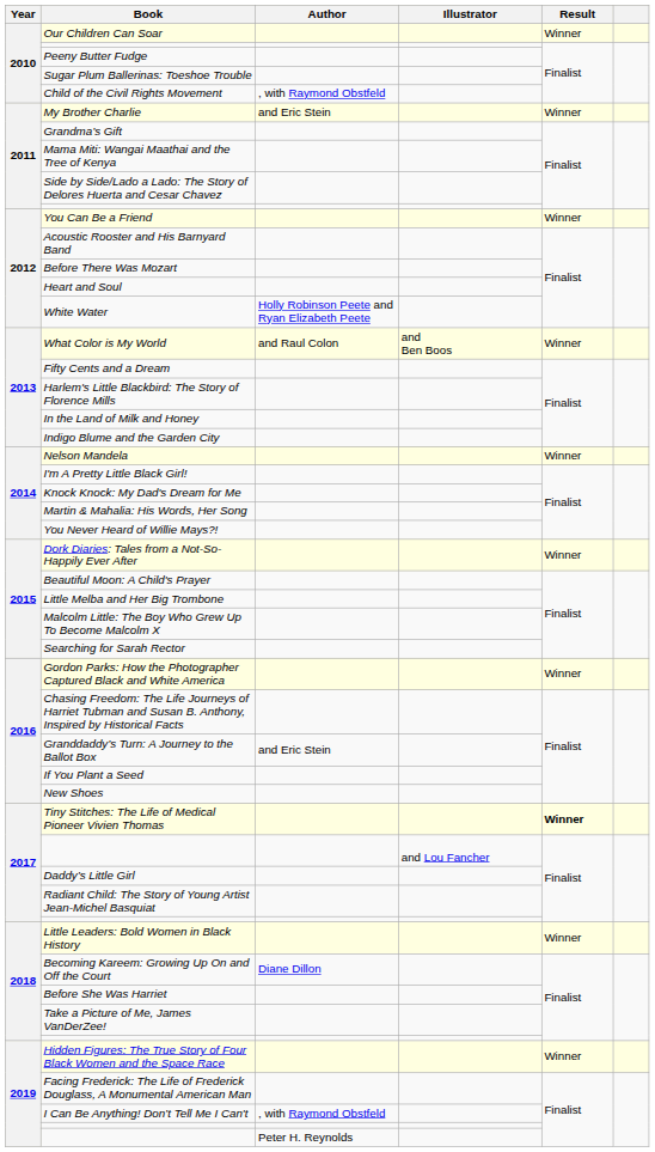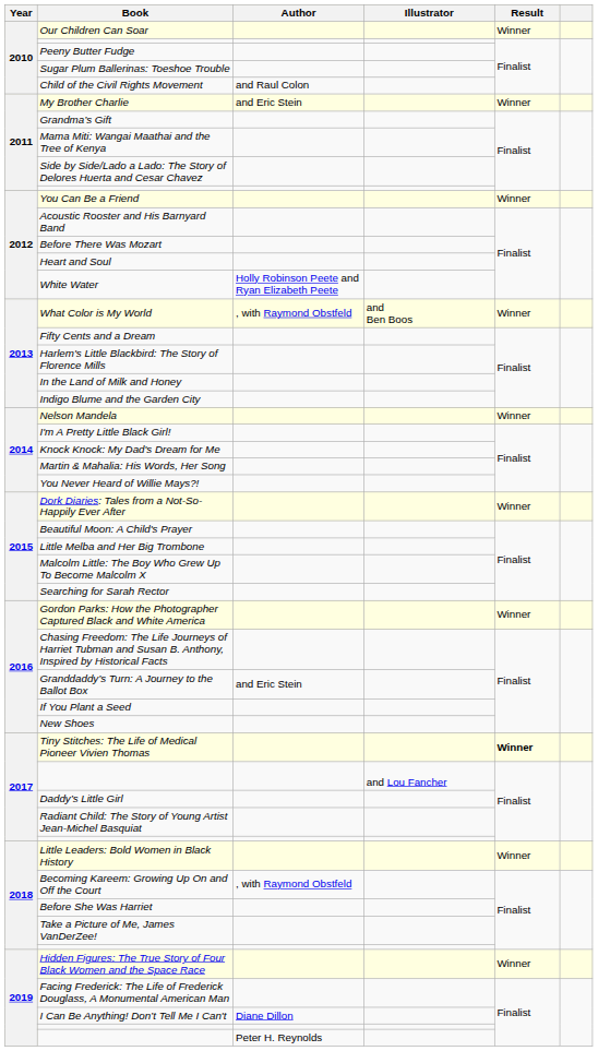Child of the Civil Rights Movement | Author: , with Raymond Obstfeld -> and Raul Colon
What Color is My World | Author: and Raul Colon -> , with Raymond Obstfeld
Becoming Kareem: Growing Up On and Off the Court | Author: Diane Dillon -> , with Raymond Obstfeld
I Can Be Anything! Don’t Tell Me I Can't | Author: , with Raymond Obstfeld -> Diane Dillon
